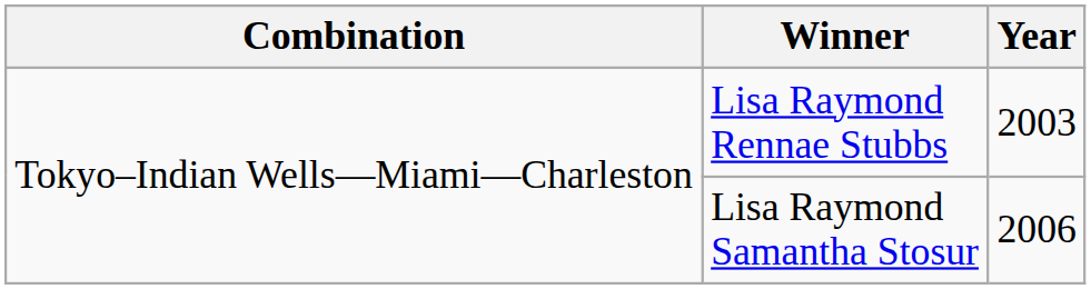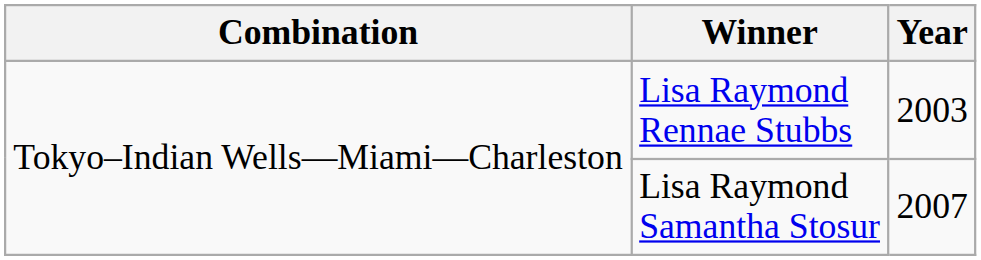Lisa Raymond Samantha Stosur | Year: 2006 -> 2007
